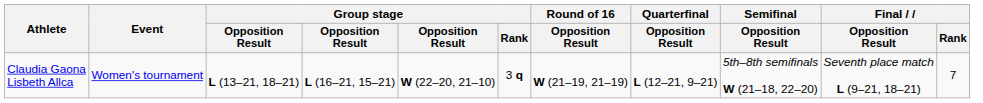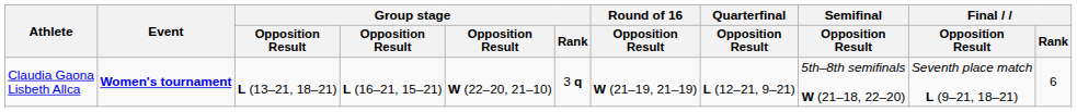Claudia Gaona Lisbeth Allca | Event: normal -> bold
Claudia Gaona Lisbeth Allca | Final / Rank: 7 -> 6
